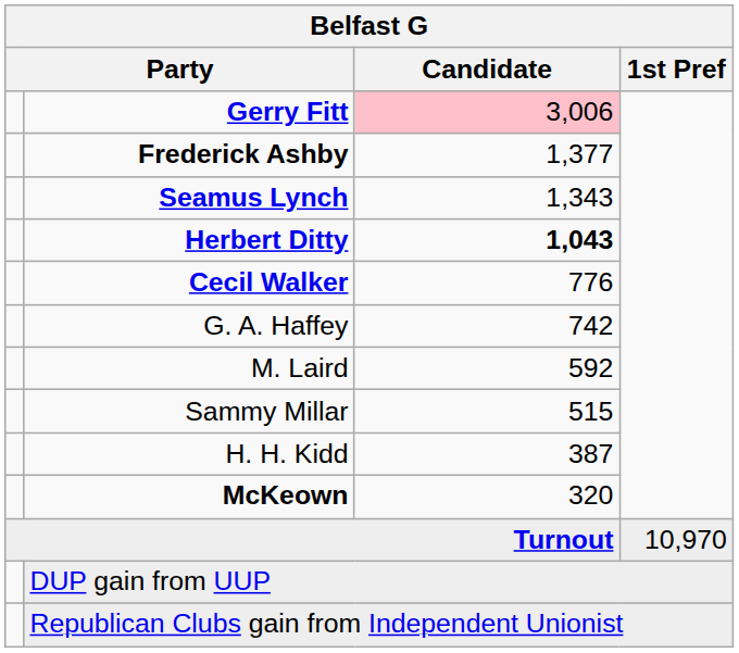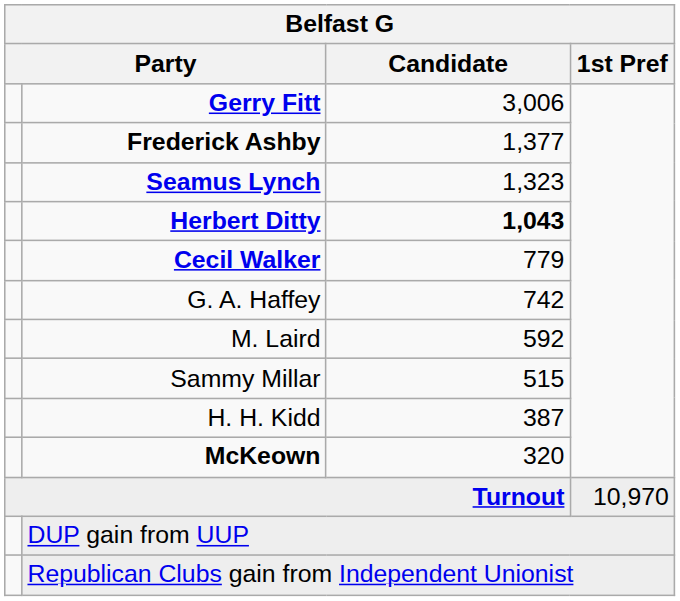Gerry Fitt | Candidate: pink background -> no background
Seamus Lynch | Candidate: 1,343 -> 1,323
Cecil Walker | Candidate: 776 -> 779
